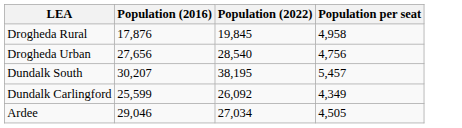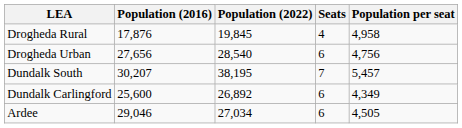+ column: Seats | 4 | 6 | 7 | 6 | 6
Dundalk Carlingford | Population (2016): 25,599 -> 25,600
Dundalk Carlingford | Population (2022): 26,092 -> 26,892
